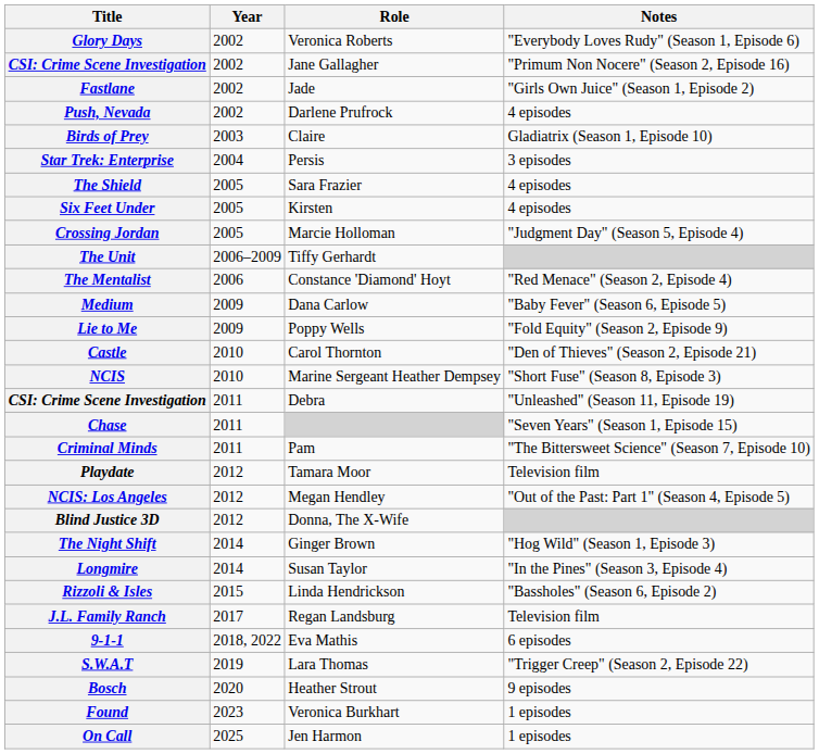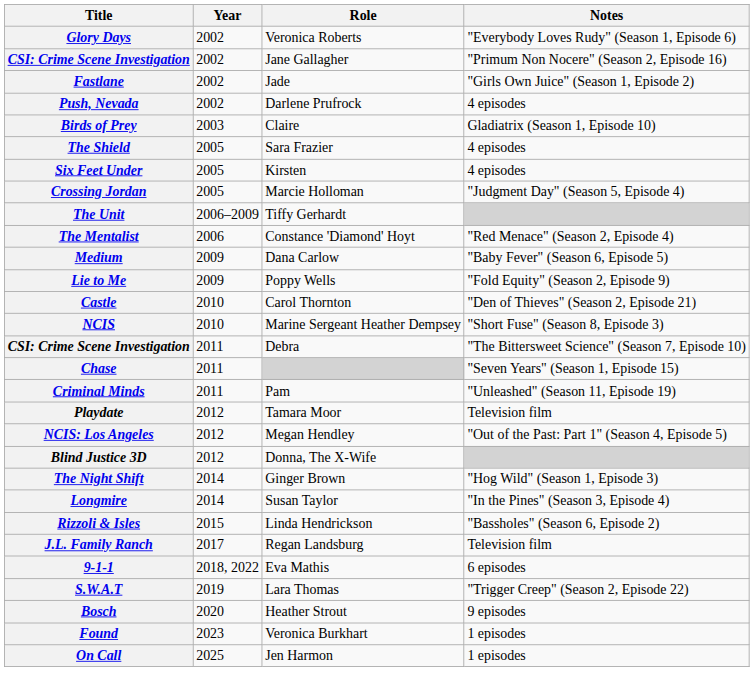- row: Star Trek: Enterprise | 2004 | Persis | 3 episodes
CSI: Crime Scene Investigation / Debra | Notes: "Unleashed" (Season 11, Episode 19) -> "The Bittersweet Science" (Season 7, Episode 10)
Criminal Minds | Notes: "The Bittersweet Science" (Season 7, Episode 10) -> "Unleashed" (Season 11, Episode 19)
